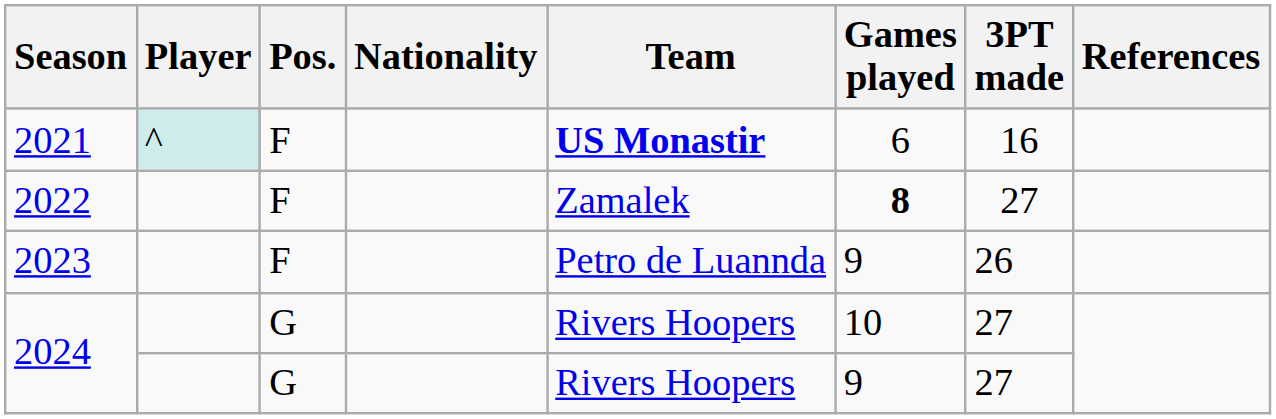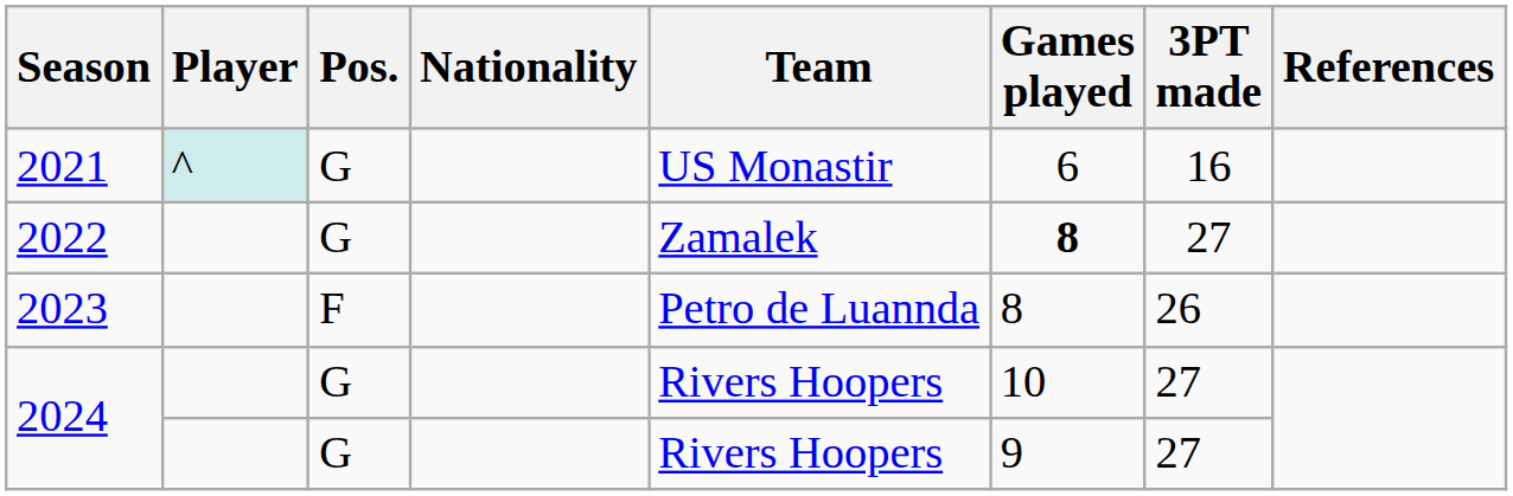2021 | Pos.: F -> G
2021 | Team: bold -> normal
2022 | Pos.: F -> G
2023 | Games played: 9 -> 8
